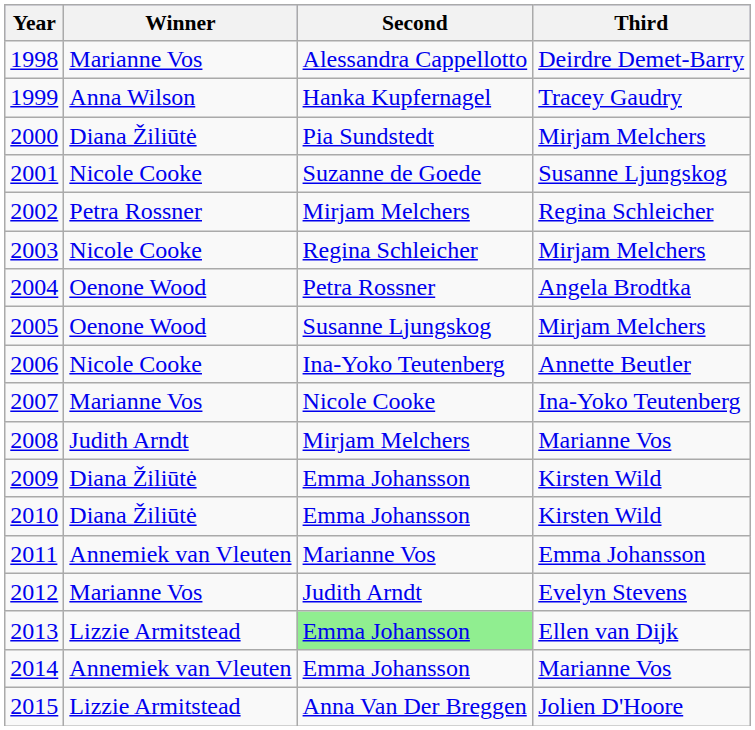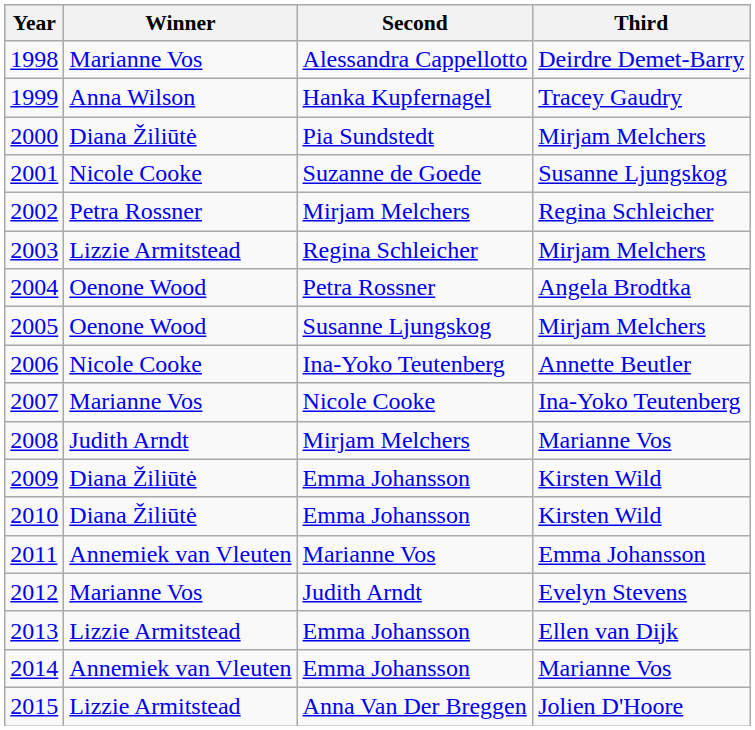2003 | Winner: Nicole Cooke -> Lizzie Armitstead
2013 | Second: lightgreen background -> no background
